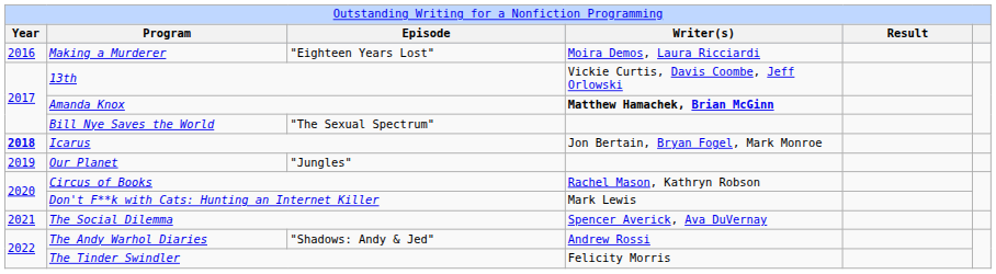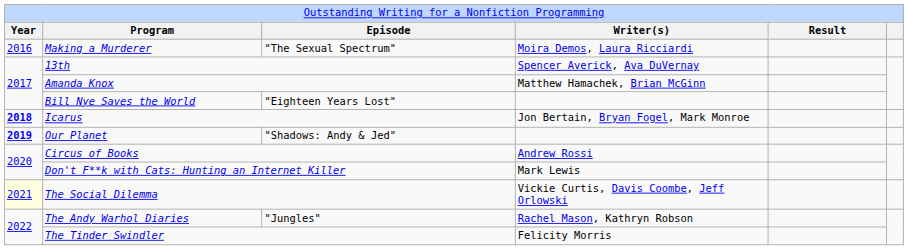Making a Murderer | column 3: "Eighteen Years Lost" -> "The Sexual Spectrum"
13th | column 4: Vickie Curtis, Davis Coombe, Jeff Orlowski -> Spencer Averick, Ava DuVernay
Amanda Knox | column 4: bold -> normal
Bill Nye Saves the World | column 3: "The Sexual Spectrum" -> "Eighteen Years Lost"
Our Planet | column 1: normal -> bold
Our Planet | column 3: "Jungles" -> "Shadows: Andy & Jed"
Circus of Books | column 4: Rachel Mason, Kathryn Robson -> Andrew Rossi
The Social Dilemma | column 1: no background -> lightyellow background
The Social Dilemma | column 4: Spencer Averick, Ava DuVernay -> Vickie Curtis, Davis Coombe, Jeff Orlowski
The Andy Warhol Diaries | column 3: "Shadows: Andy & Jed" -> "Jungles"
The Andy Warhol Diaries | column 4: Andrew Rossi -> Rachel Mason, Kathryn Robson
